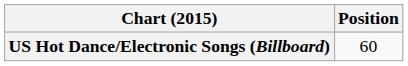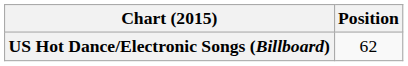US Hot Dance/Electronic Songs (Billboard) | Position: 60 -> 62
